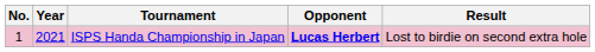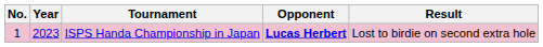ISPS Handa Championship in Japan | Year: 2021 -> 2023
